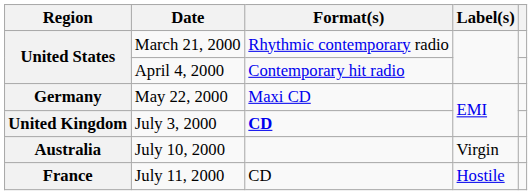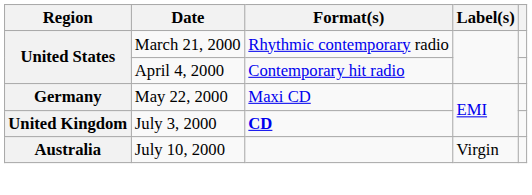- row: France | July 11, 2000 | CD | Hostile
